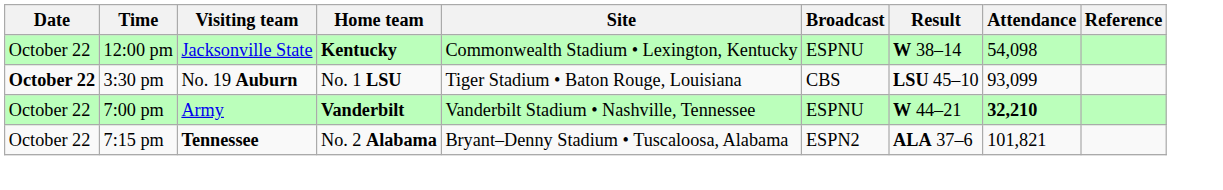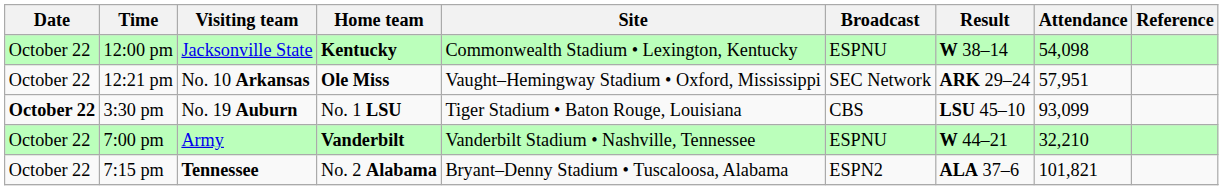+ row: October 22 | 12:21 pm | No. 10 Arkansas | Ole Miss | Vaught–Hemingway Stadium • Oxford, Mississippi | SEC Network | ARK 29–24 | 57,951
7:00 pm | Attendance: bold -> normal
